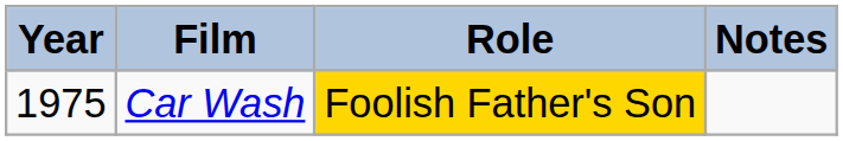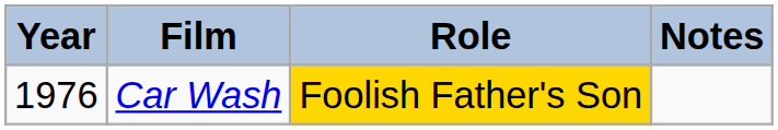Car Wash | Year: 1975 -> 1976
